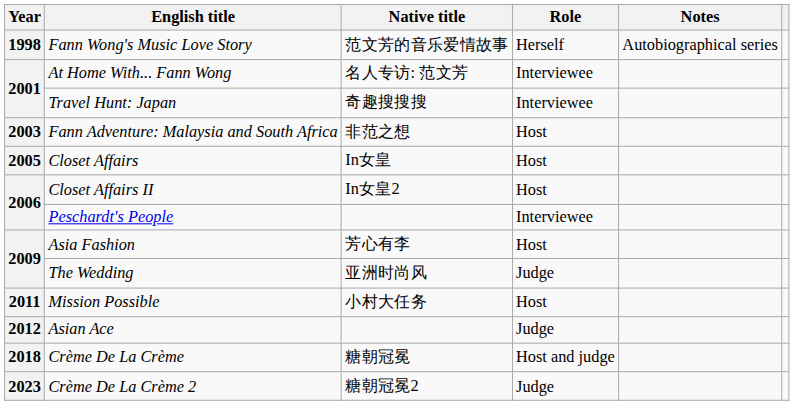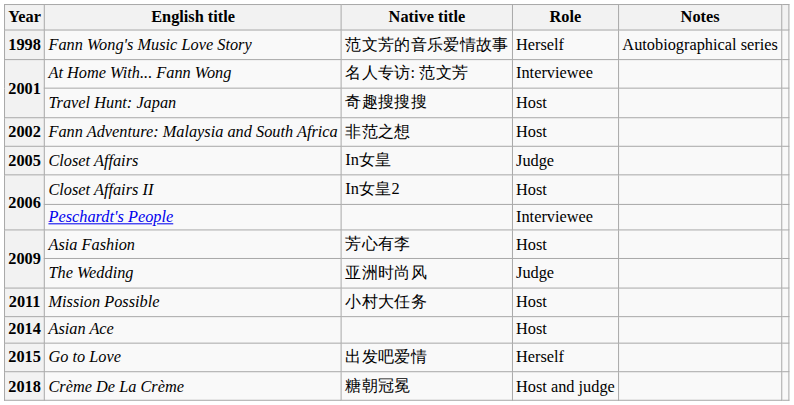Travel Hunt: Japan | Role: Interviewee -> Host
Fann Adventure: Malaysia and South Africa | Year: 2003 -> 2002
Closet Affairs | Role: Host -> Judge
Asian Ace | Year: 2012 -> 2014
Asian Ace | Role: Judge -> Host
+ row: 2015 | Go to Love | 出发吧爱情 | Herself
- row: 2023 | Crème De La Crème 2 | 糖朝冠冕2 | Judge
